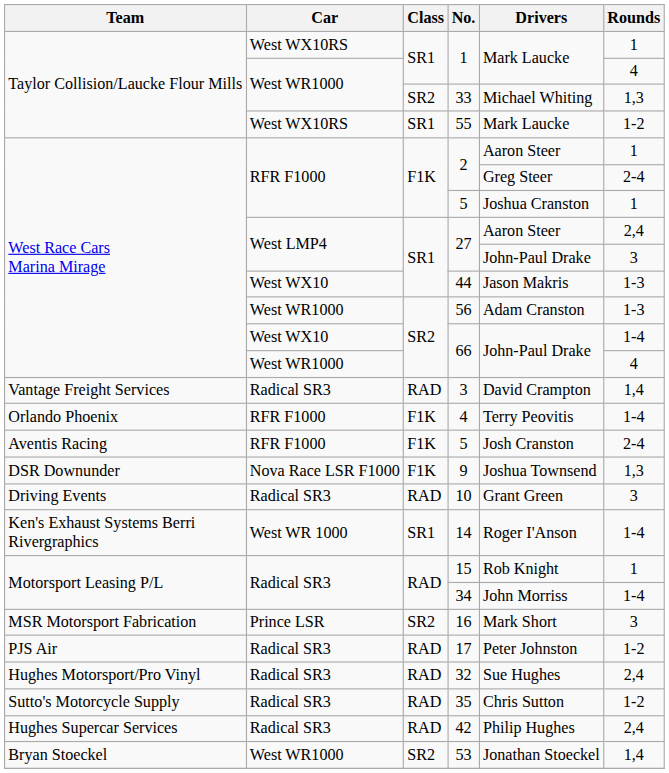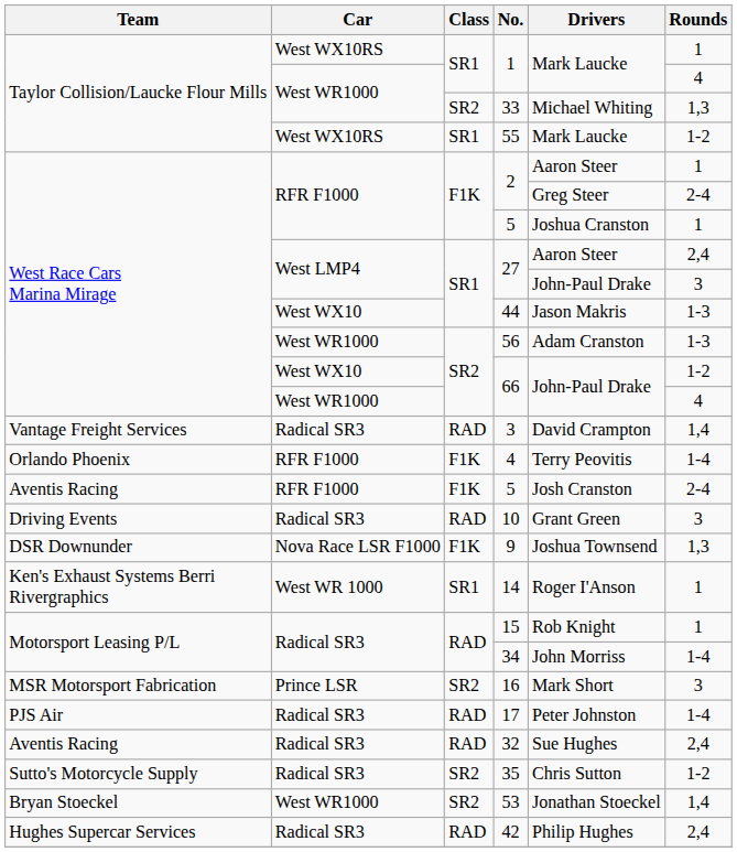West WX10 / 66 | Rounds: 1-4 -> 1-2
rows swapped: 9 <-> 10
14 | Rounds: 1-4 -> 1
17 | Rounds: 1-2 -> 1-4
32 | Team: Hughes Motorsport/Pro Vinyl -> Aventis Racing
35 | Class: RAD -> SR2
rows swapped: 42 <-> 53
